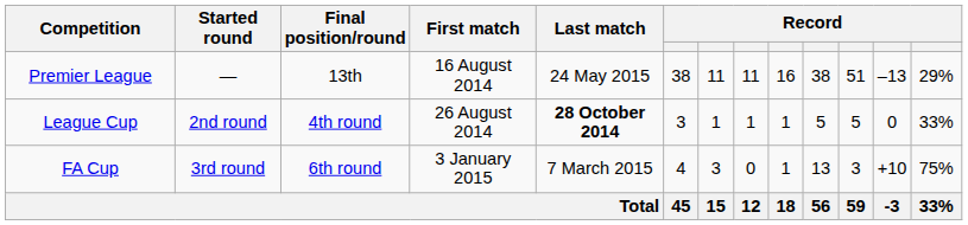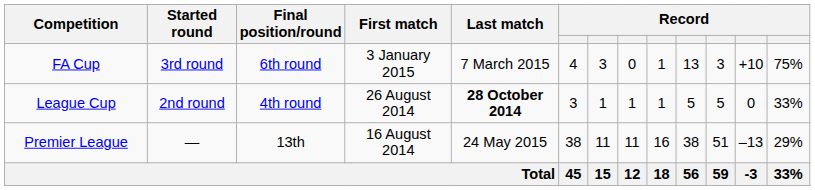rows swapped: Premier League <-> FA Cup
